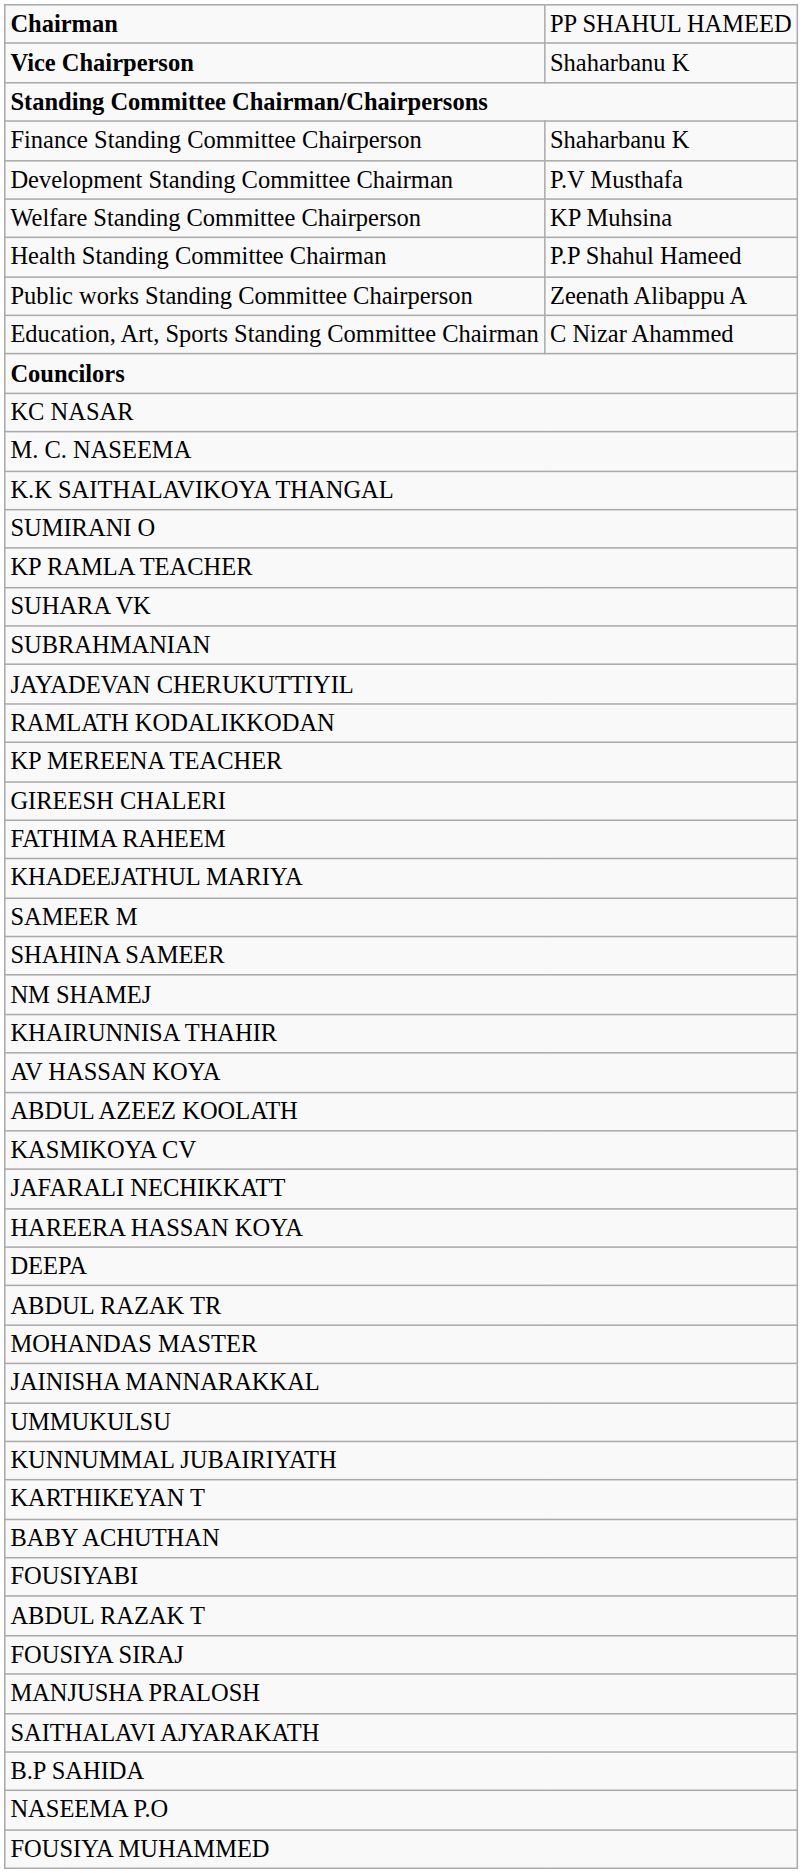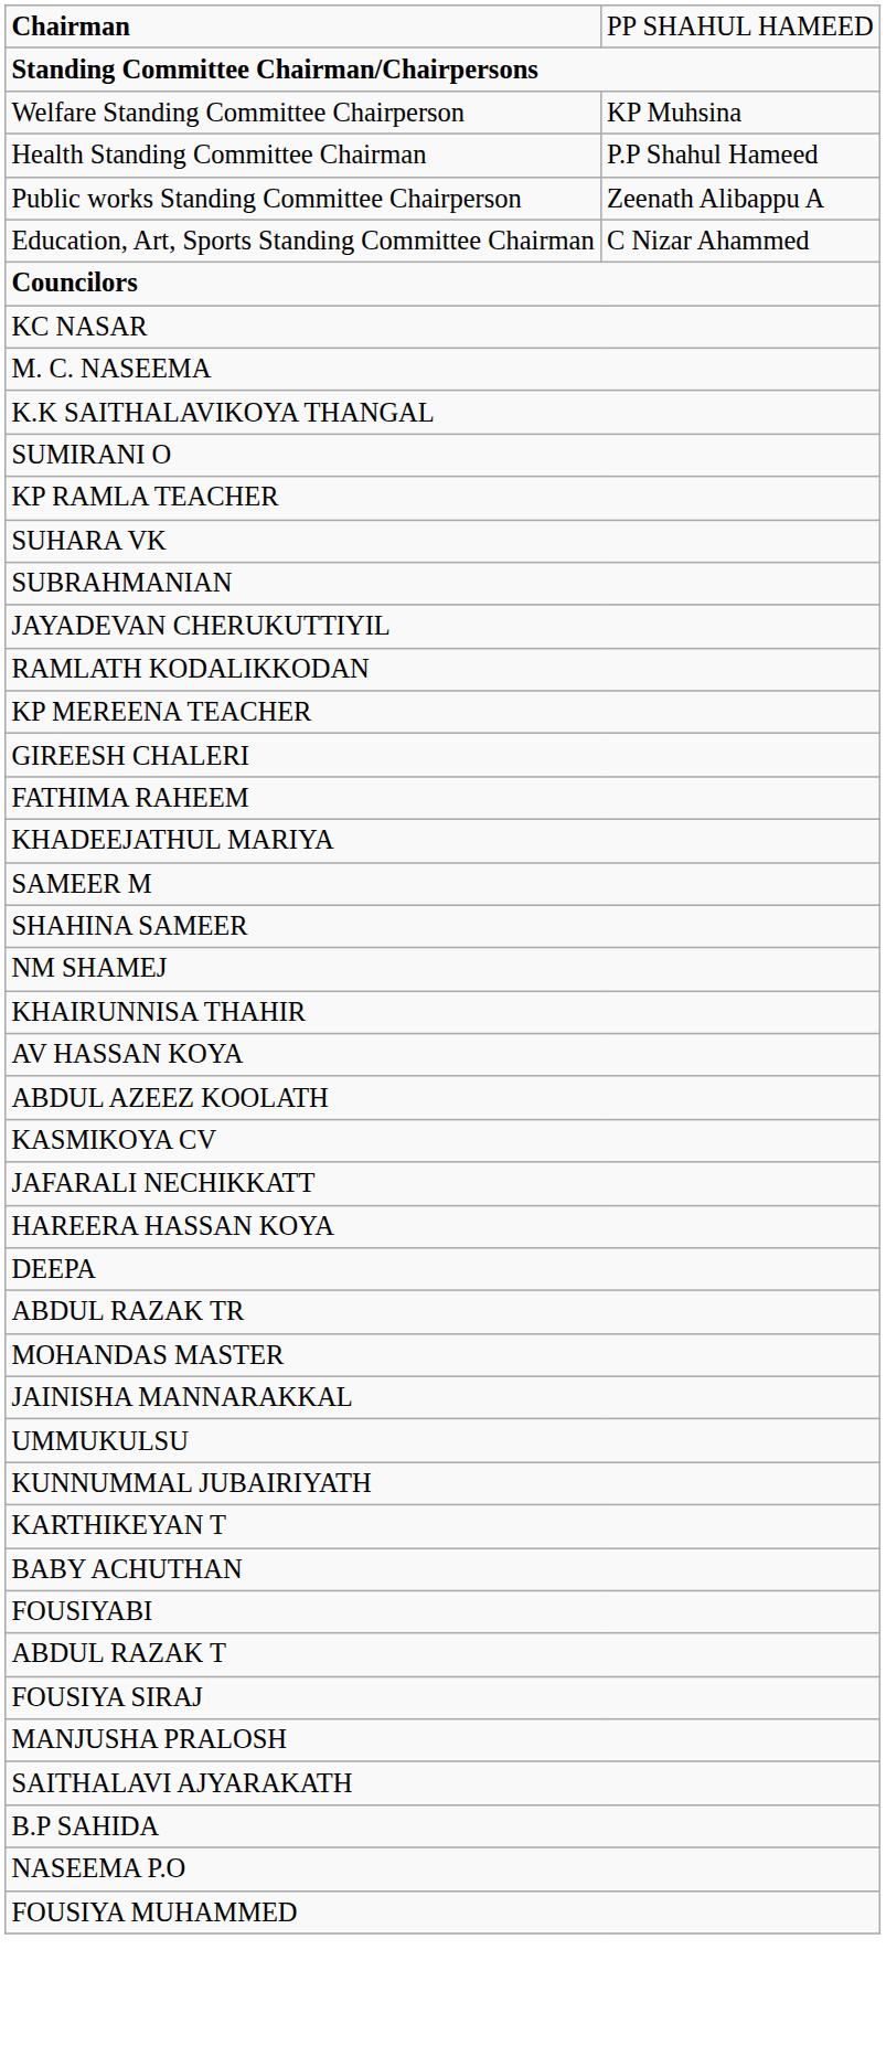- row: Vice Chairperson | Shaharbanu K
- row: Finance Standing Committee Chairperson | Shaharbanu K
- row: Development Standing Committee Chairman | P.V Musthafa
